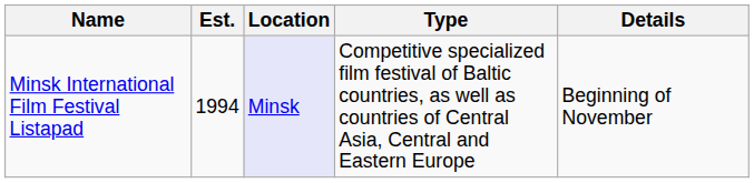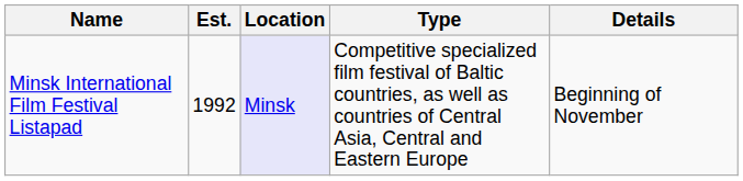Minsk International Film Festival Listapad | Est.: 1994 -> 1992
